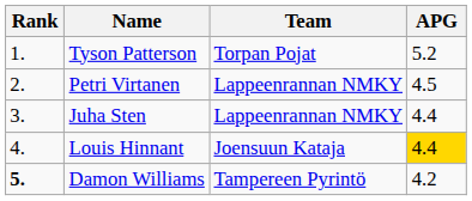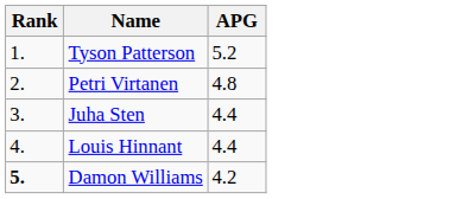- column: Team | Torpan Pojat | Lappeenrannan NMKY | Lappeenrannan NMKY | Joensuun Kataja | Tampereen Pyrintö
Petri Virtanen | APG: 4.5 -> 4.8
Louis Hinnant | APG: gold background -> no background
